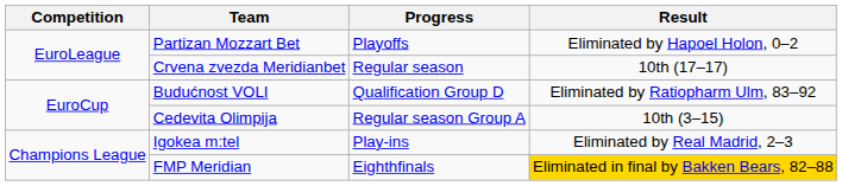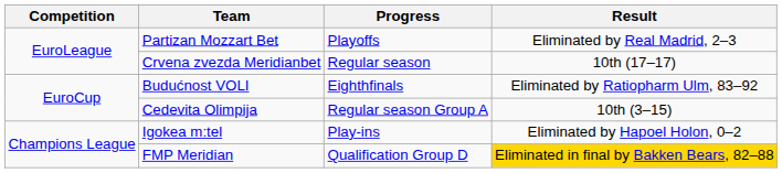Partizan Mozzart Bet | Result: Eliminated by Hapoel Holon, 0–2 -> Eliminated by Real Madrid, 2–3
Budućnost VOLI | Progress: Qualification Group D -> Eighthfinals
Igokea m:tel | Result: Eliminated by Real Madrid, 2–3 -> Eliminated by Hapoel Holon, 0–2
FMP Meridian | Progress: Eighthfinals -> Qualification Group D
